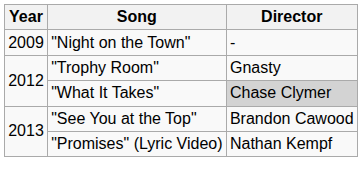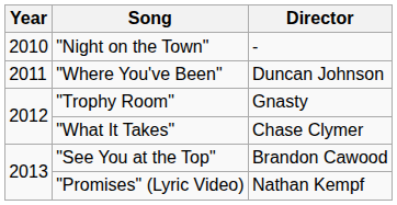"Night on the Town" | Year: 2009 -> 2010
+ row: 2011 | "Where You've Been" | Duncan Johnson
"What It Takes" | Director: lightgrey background -> no background
